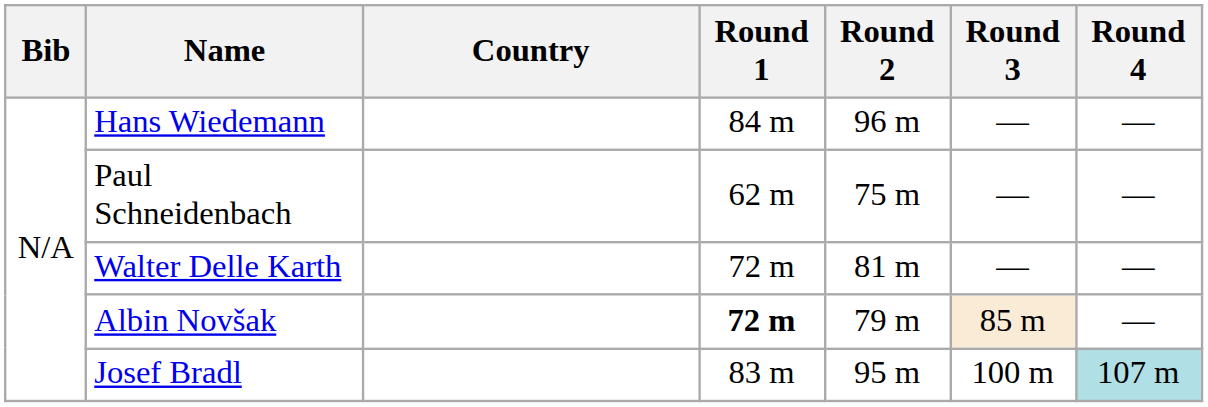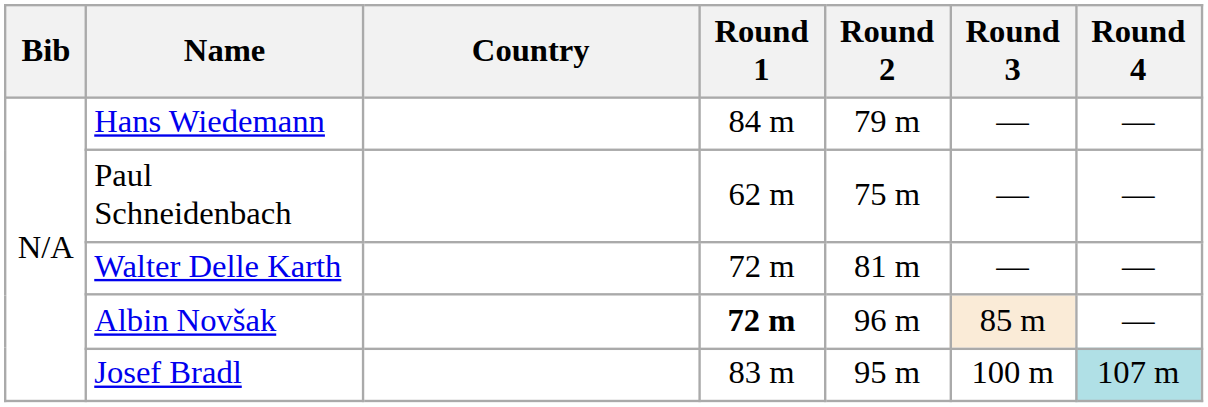Hans Wiedemann | Round 2: 96 m -> 79 m
Albin Novšak | Round 2: 79 m -> 96 m
